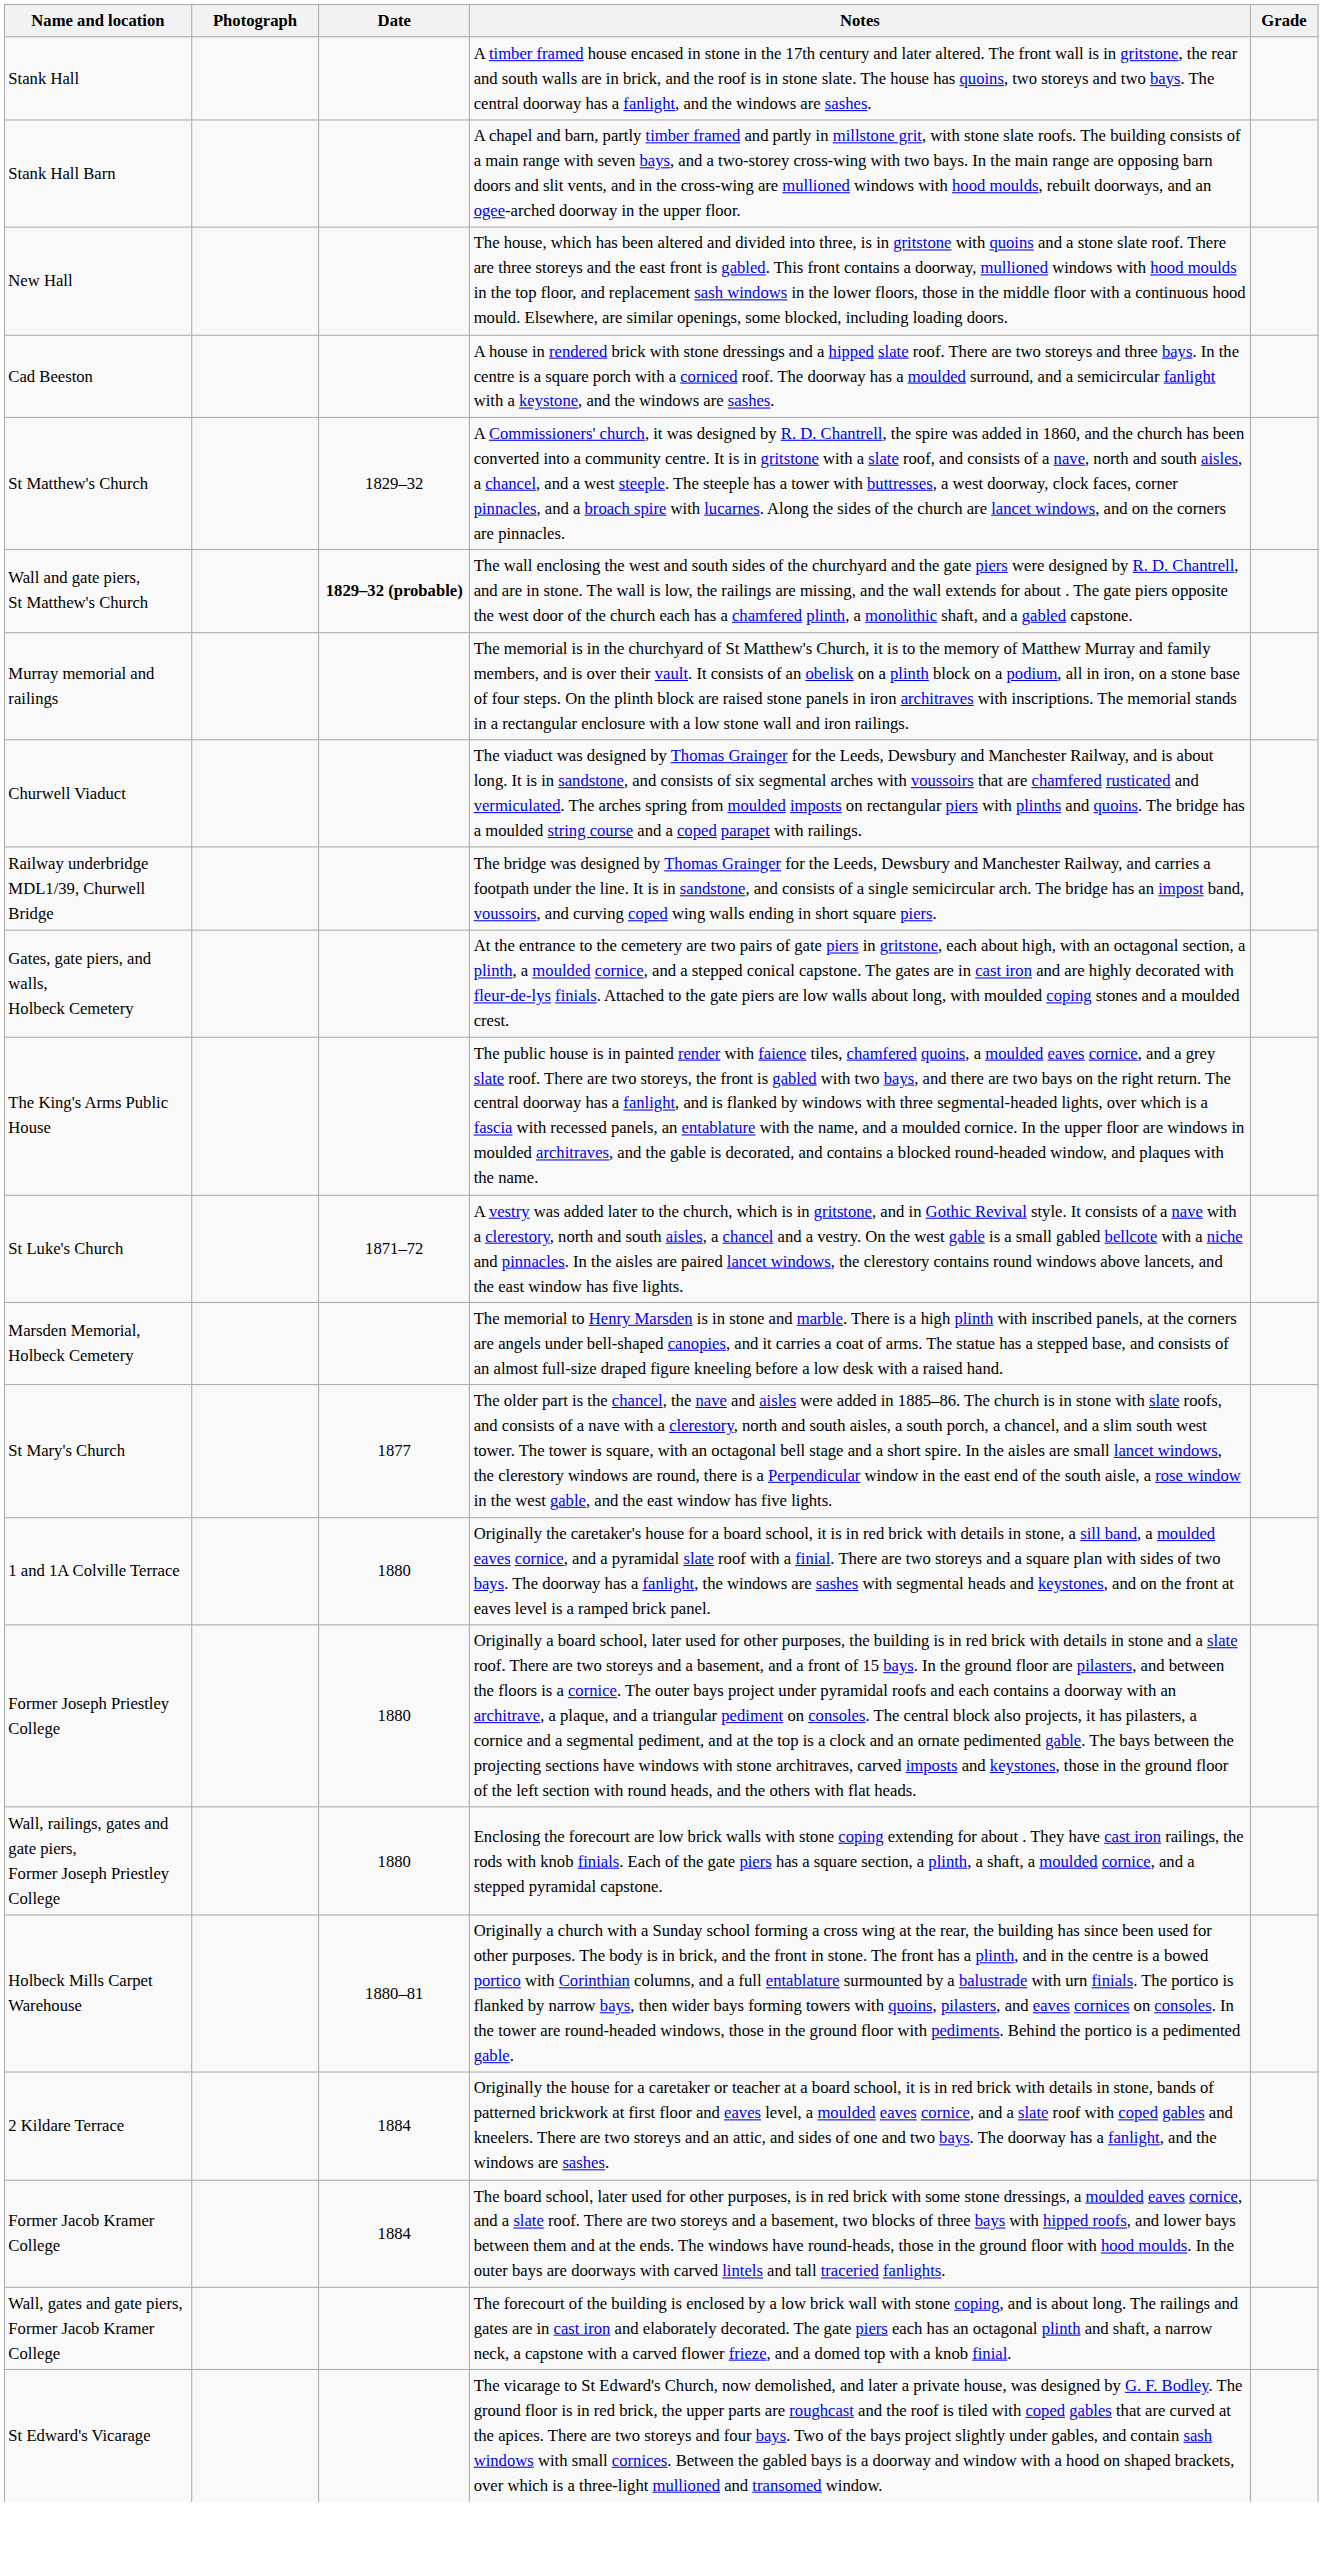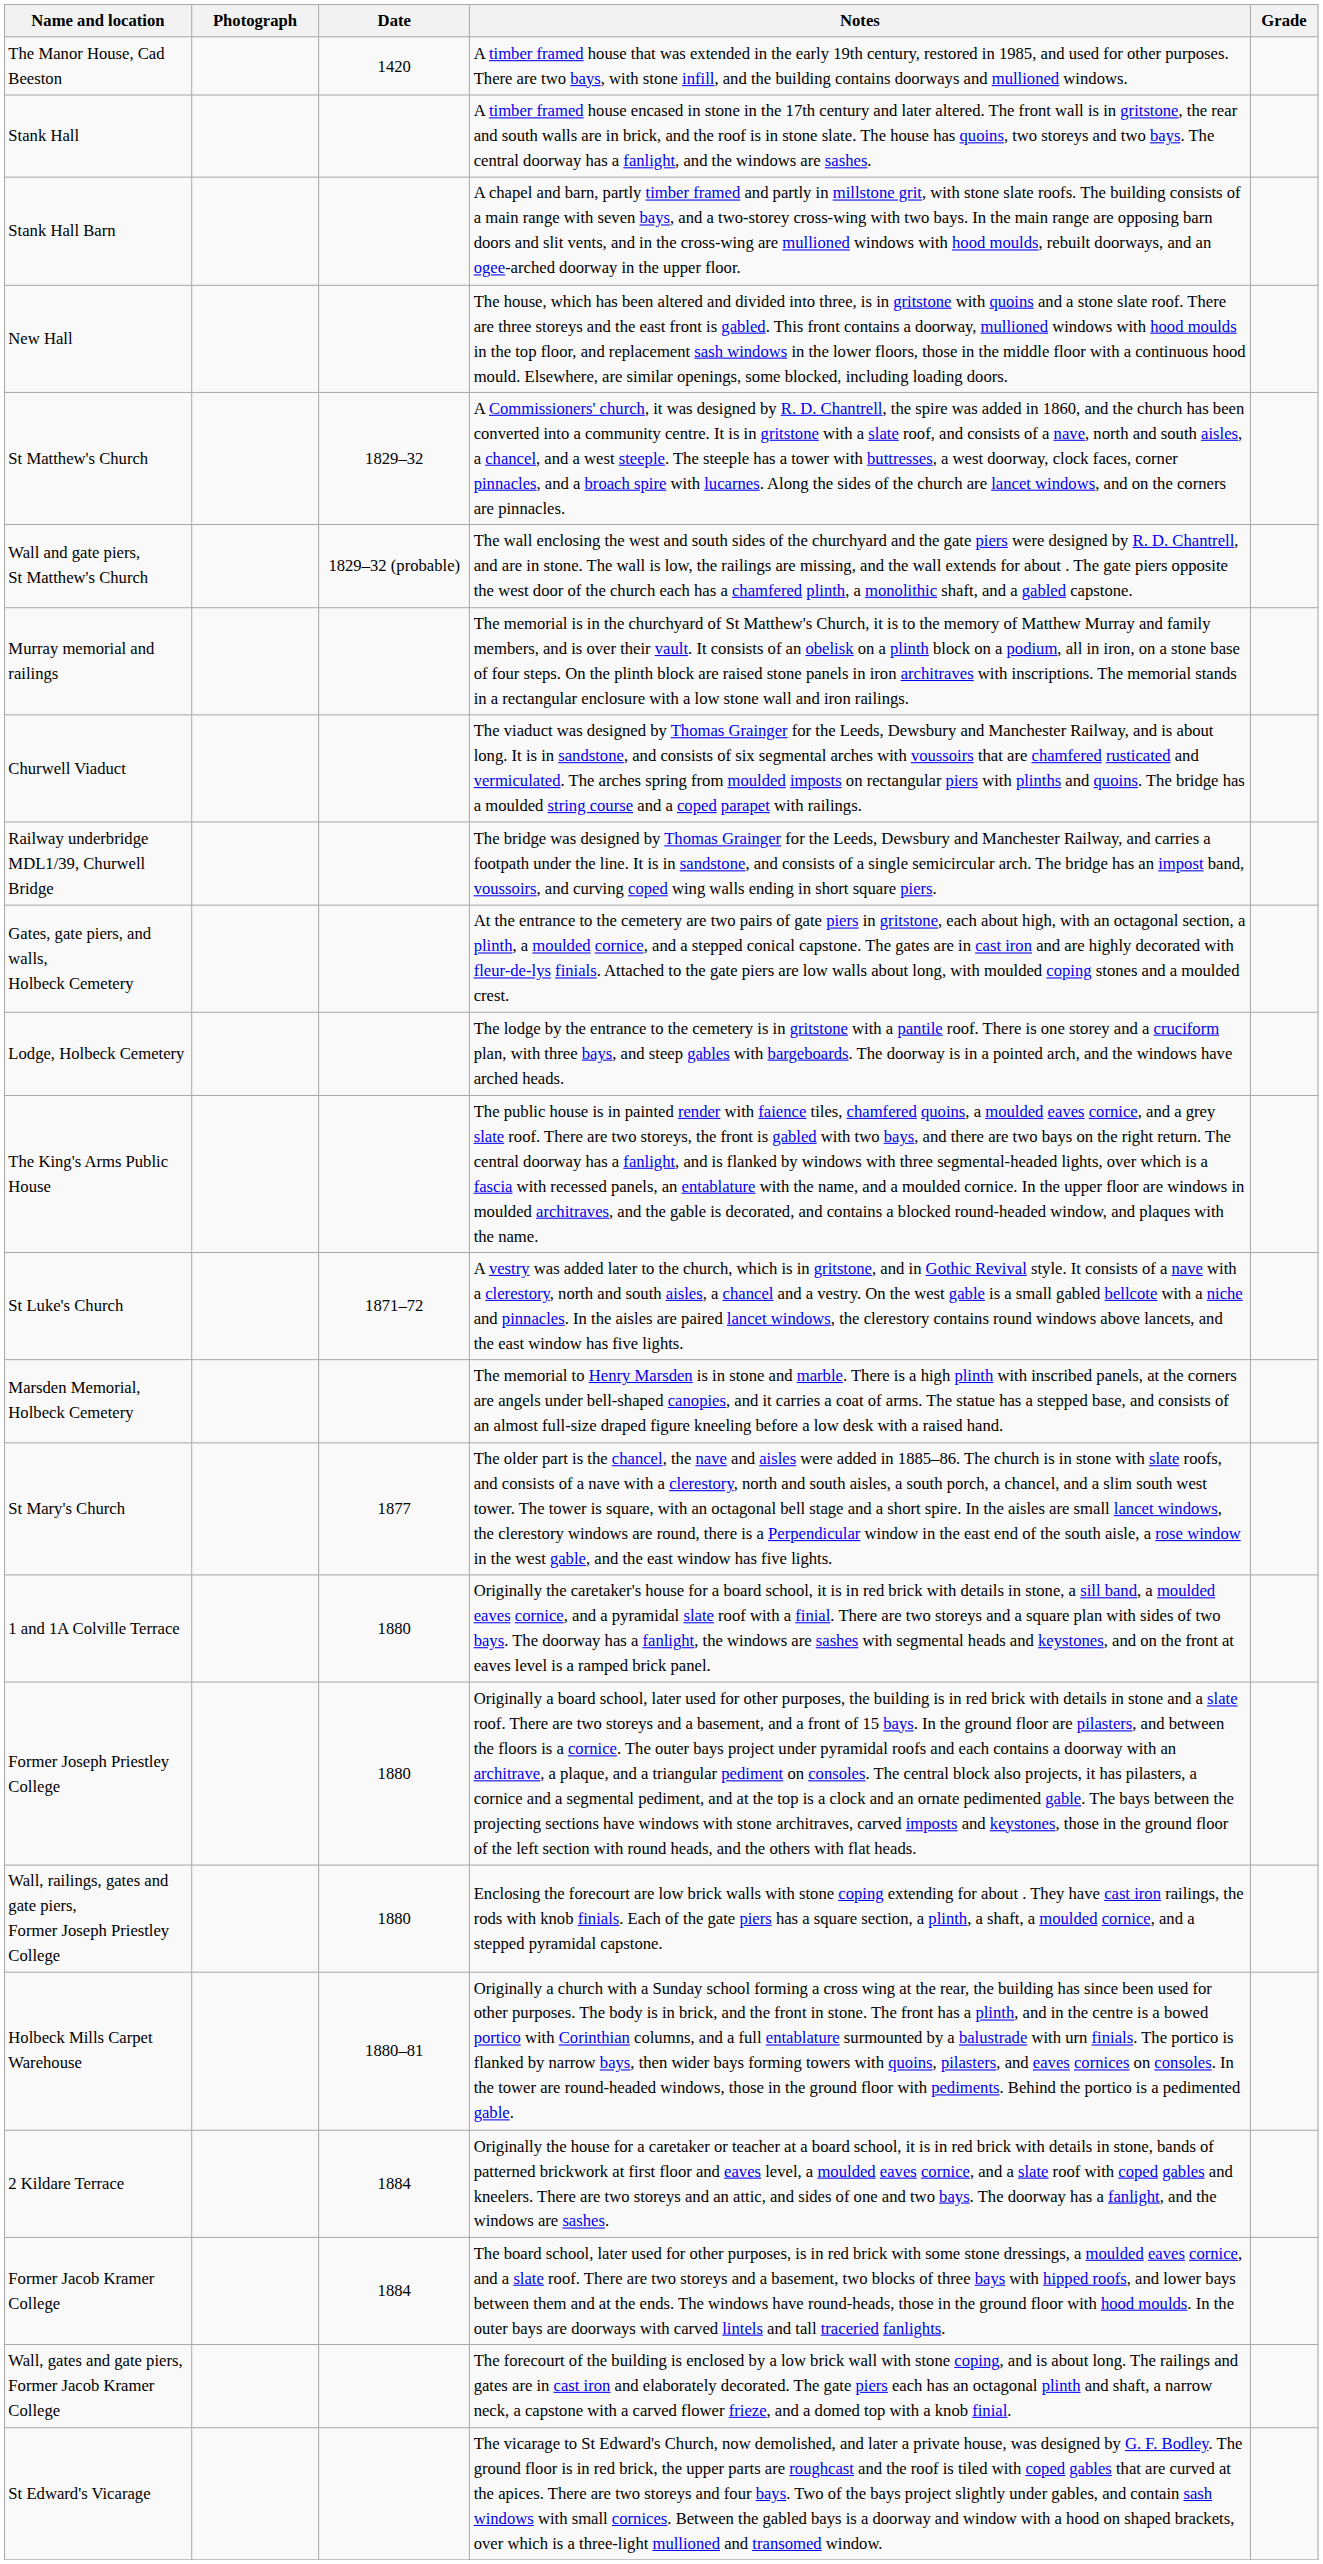+ row: The Manor House, Cad Beeston | 1420 | A timber framed house that was extended in the early 19th century, restored in 1985, and used for other purposes. There are two bays, with stone infill, and the building contains doorways and mullioned windows.
- row: Cad Beeston | A house in rendered brick with stone dressings and a hipped slate roof. There are two storeys and three bays. In the centre is a square porch with a corniced roof. The doorway has a moulded surround, and a semicircular fanlight with a keystone, and the windows are sashes.
Wall and gate piers, St Matthew's Church | Date: bold -> normal
+ row: Lodge, Holbeck Cemetery | The lodge by the entrance to the cemetery is in gritstone with a pantile roof. There is one storey and a cruciform plan, with three bays, and steep gables with bargeboards. The doorway is in a pointed arch, and the windows have arched heads.
